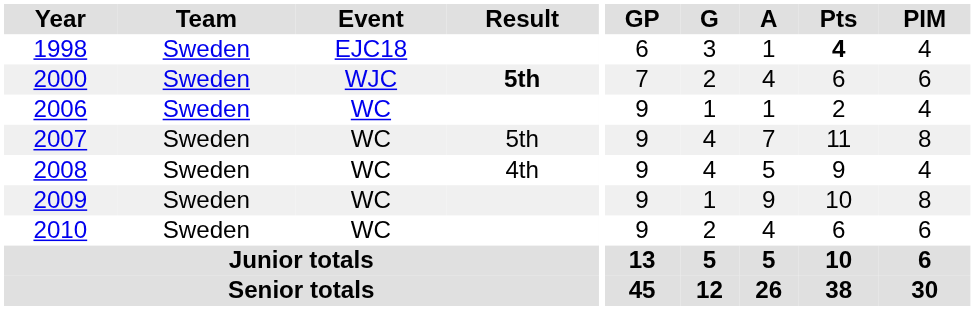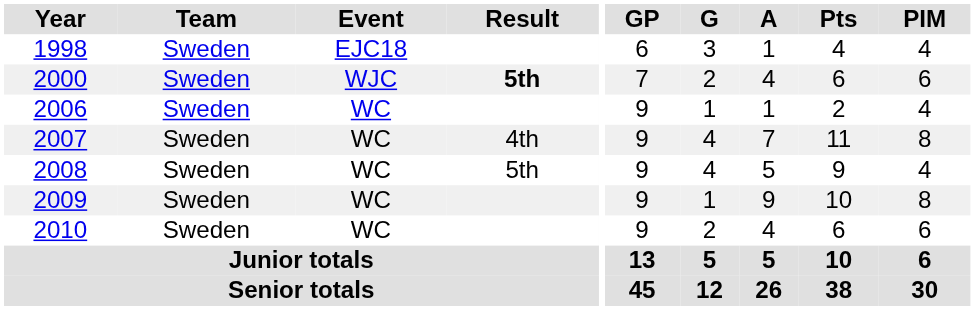1998 | Pts: bold -> normal
2007 | Result: 5th -> 4th
2008 | Result: 4th -> 5th
